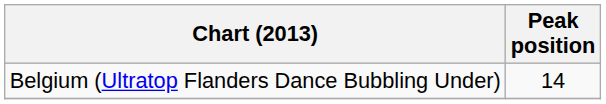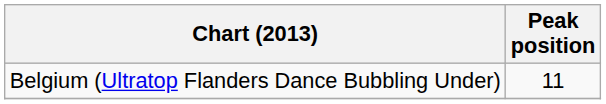Belgium (Ultratop Flanders Dance Bubbling Under) | Peak position: 14 -> 11
